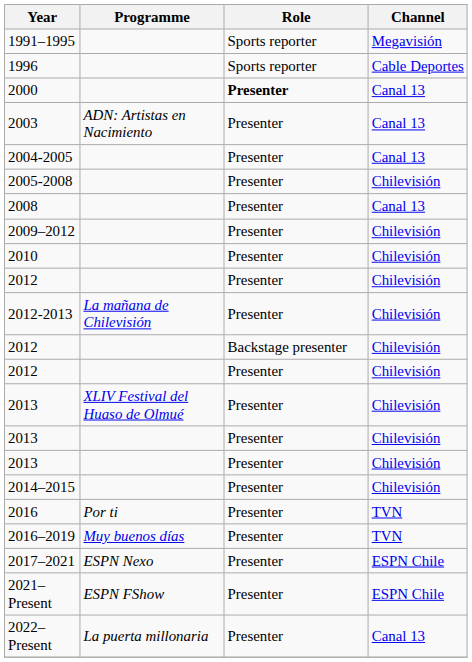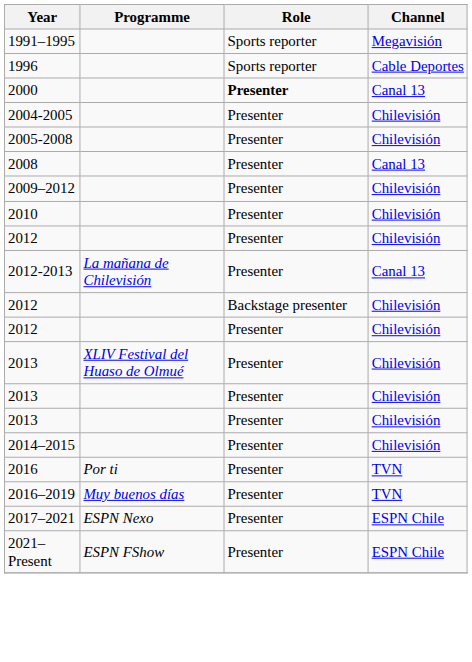- row: 2003 | ADN: Artistas en Nacimiento | Presenter | Canal 13
2004-2005 | Channel: Canal 13 -> Chilevisión
2012-2013 | Channel: Chilevisión -> Canal 13
- row: 2022–Present | La puerta millonaria | Presenter | Canal 13
